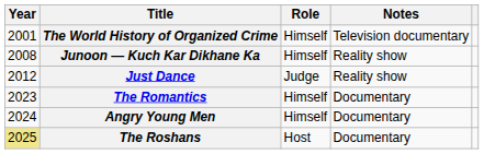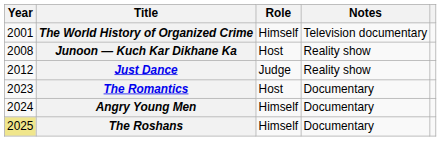Junoon — Kuch Kar Dikhane Ka | Role: Himself -> Host
The Romantics | Role: Himself -> Host
The Roshans | Role: Host -> Himself
